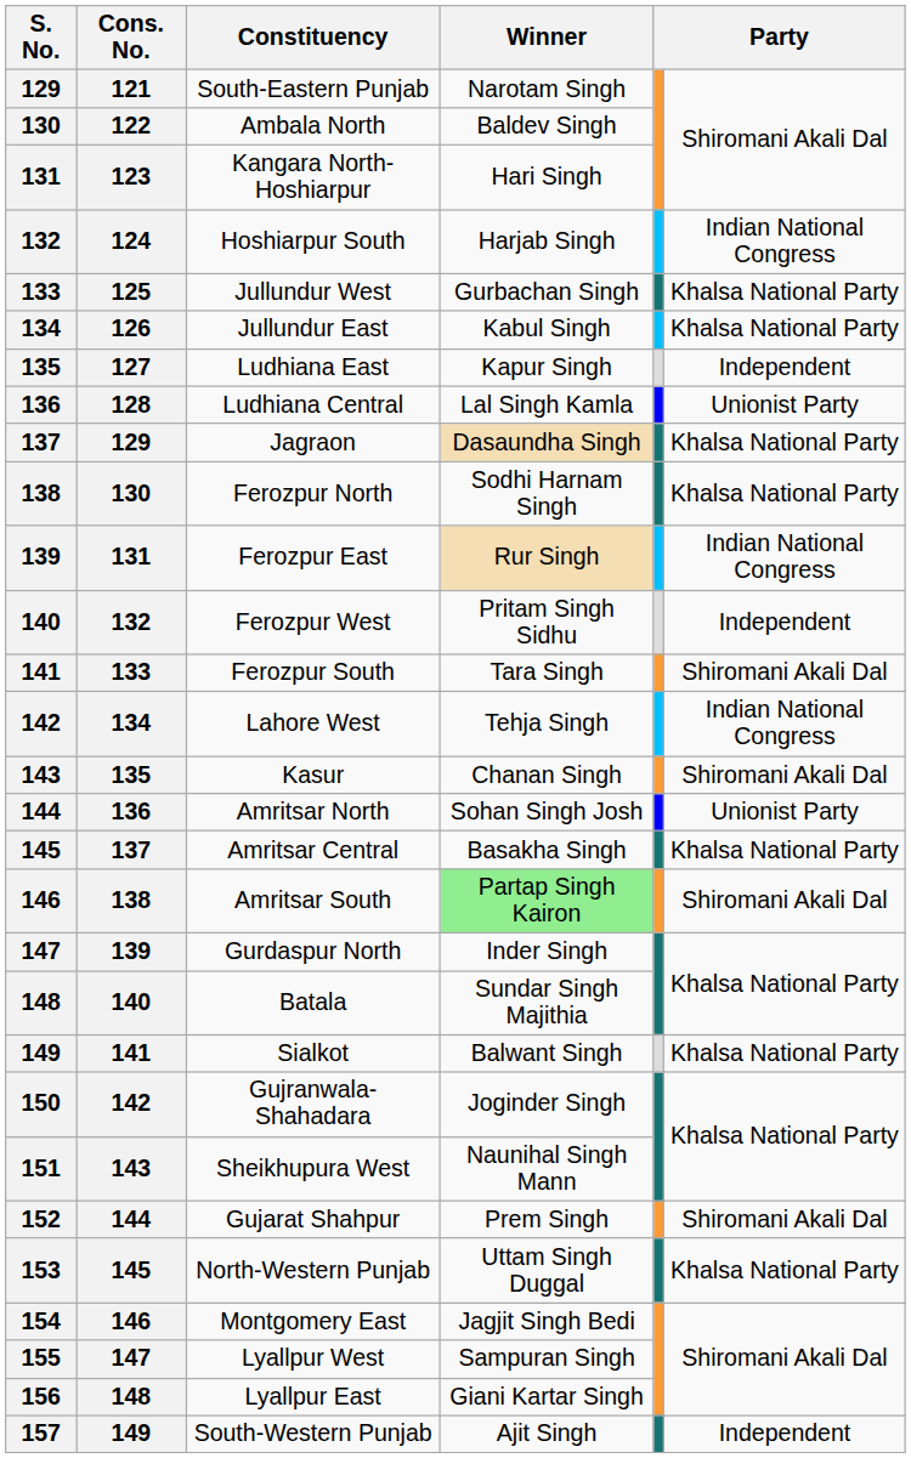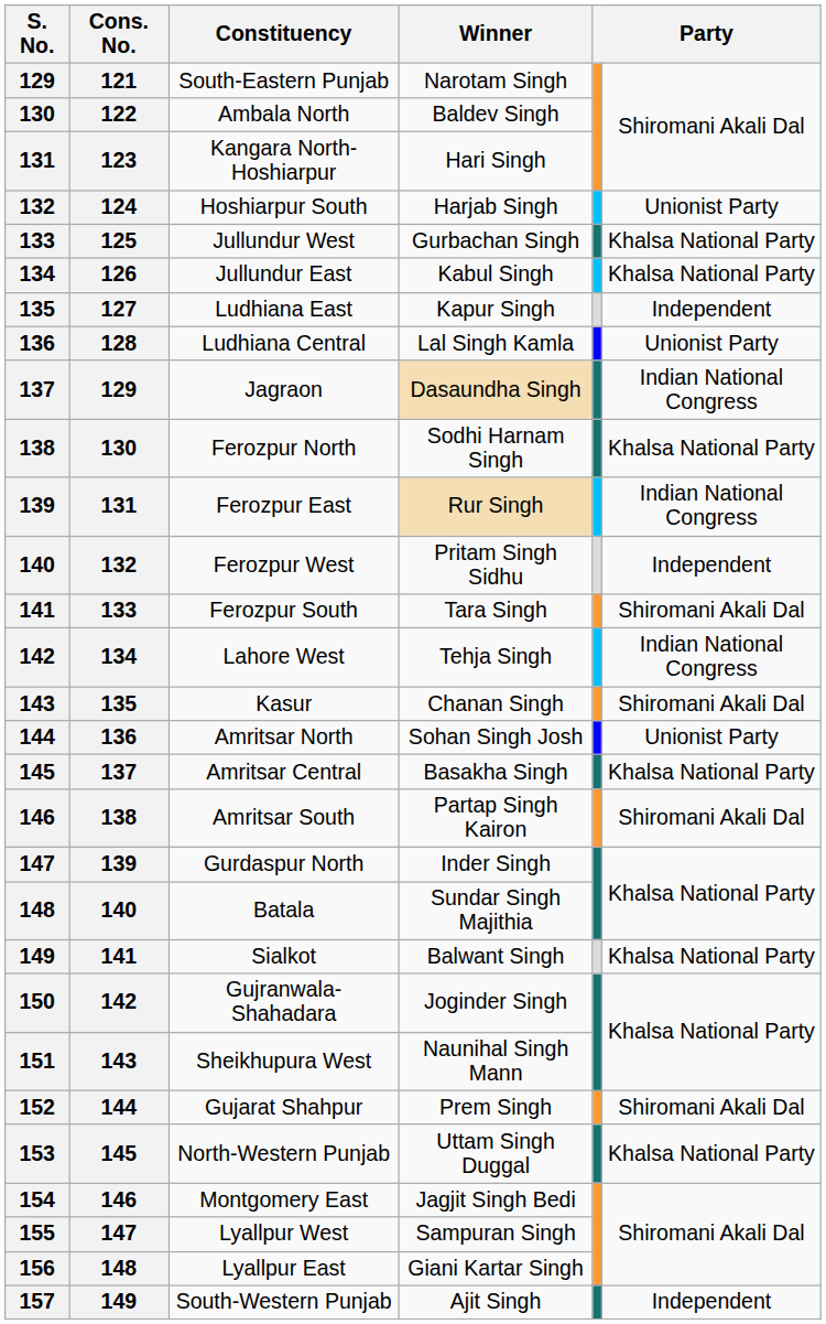Hoshiarpur South | column 6: Indian National Congress -> Unionist Party
Jagraon | column 6: Khalsa National Party -> Indian National Congress
Amritsar South | Winner: lightgreen background -> no background
